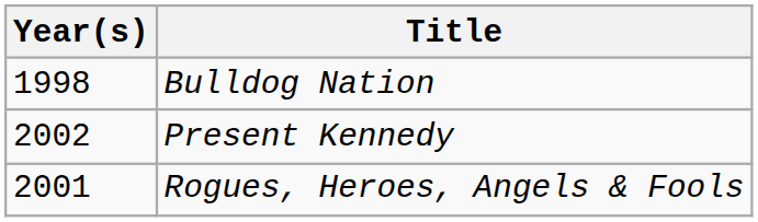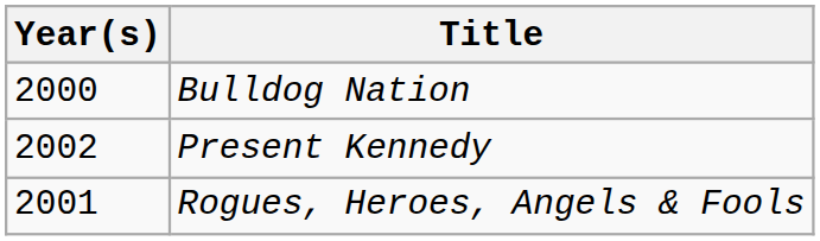Bulldog Nation | Year(s): 1998 -> 2000
